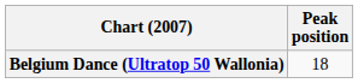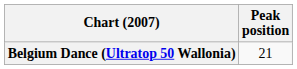Belgium Dance (Ultratop 50 Wallonia) | Peak position: 18 -> 21
